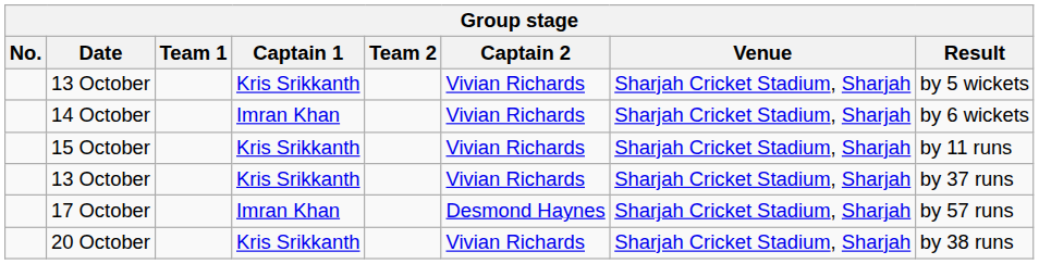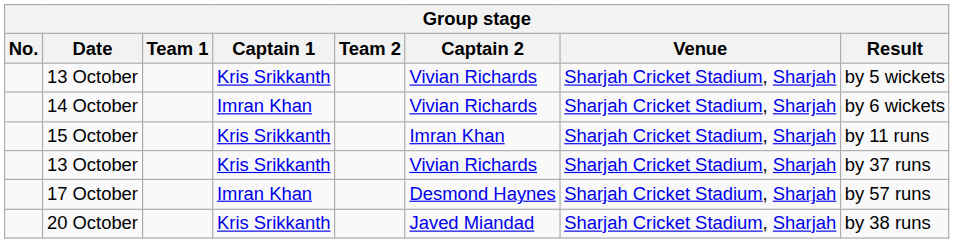15 October | Captain 2: Vivian Richards -> Imran Khan
20 October | Captain 2: Vivian Richards -> Javed Miandad
